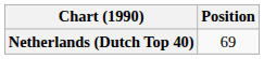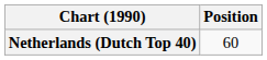Netherlands (Dutch Top 40) | Position: 69 -> 60
